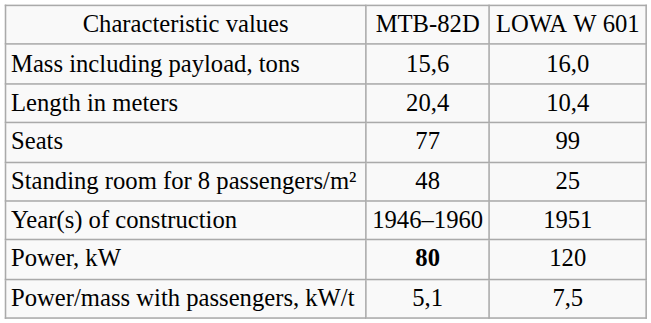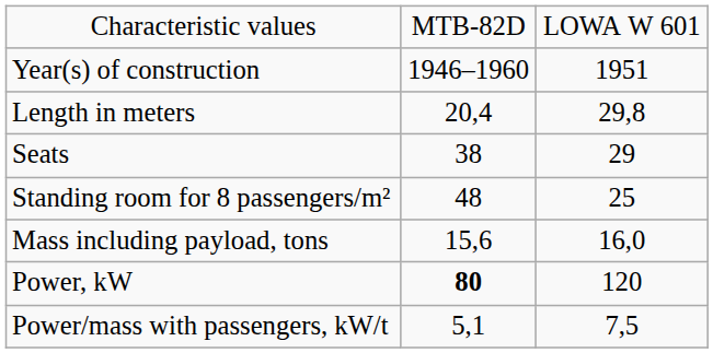rows swapped: Year(s) of construction <-> Mass including payload, tons
Length in meters | column 3: 10,4 -> 29,8
Seats | column 2: 77 -> 38
Seats | column 3: 99 -> 29
